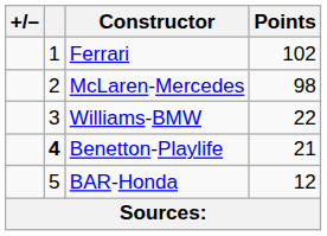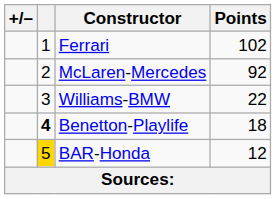McLaren-Mercedes | Points: 98 -> 92
Benetton-Playlife | Points: 21 -> 18
BAR-Honda | column 2: no background -> gold background
